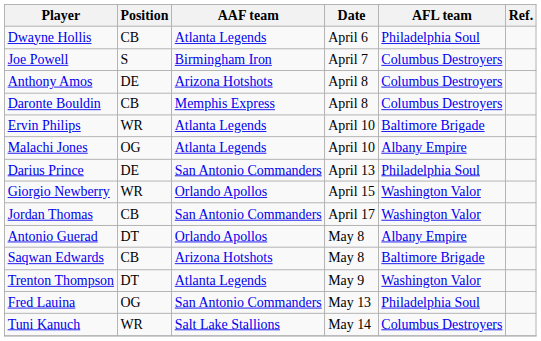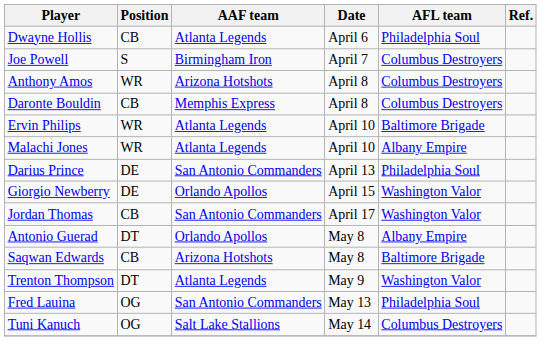Anthony Amos | Position: DE -> WR
Malachi Jones | Position: OG -> WR
Giorgio Newberry | Position: WR -> DE
Tuni Kanuch | Position: WR -> OG
